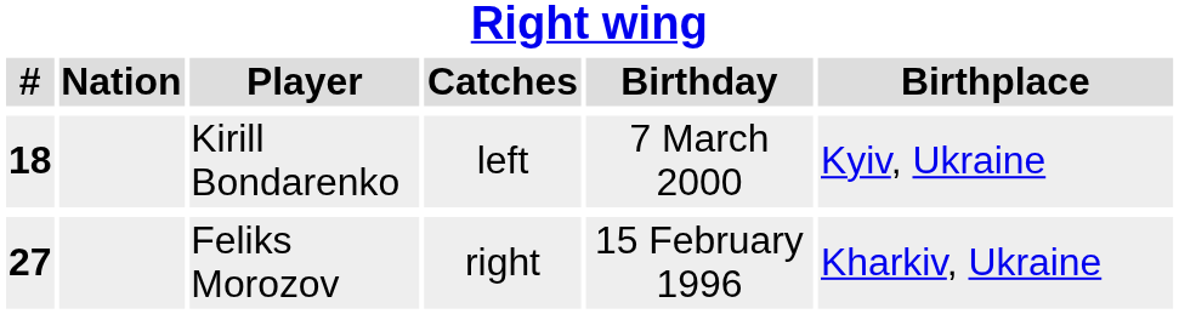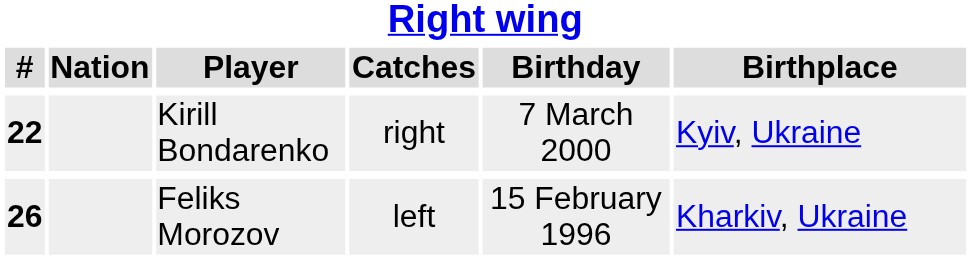Kirill Bondarenko | #: 18 -> 22
Kirill Bondarenko | Catches: left -> right
Feliks Morozov | #: 27 -> 26
Feliks Morozov | Catches: right -> left
